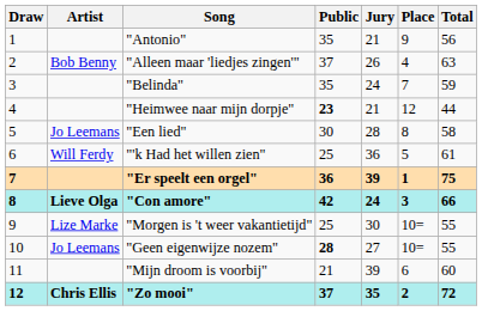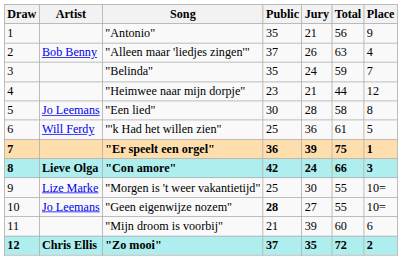columns swapped: Total <-> Place
"Heimwee naar mijn dorpje" | Public: bold -> normal
